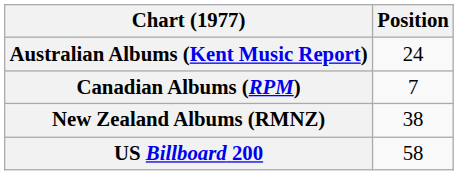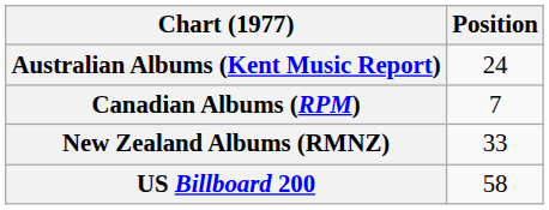New Zealand Albums (RMNZ) | Position: 38 -> 33
